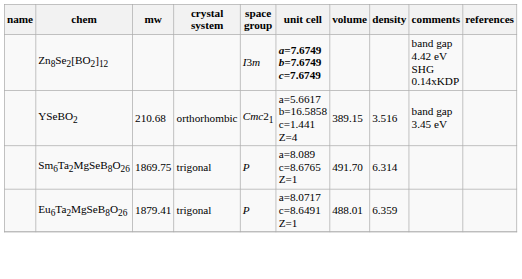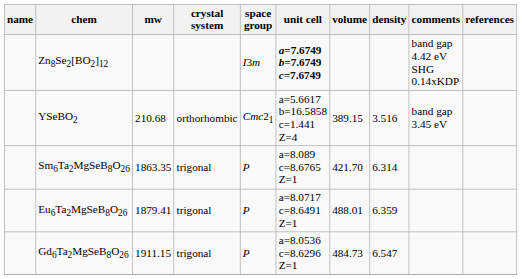Sm6Ta2MgSeB8O26 | mw: 1869.75 -> 1863.35
Sm6Ta2MgSeB8O26 | volume: 491.70 -> 421.70
+ row: Gd6Ta2MgSeB8O26 | 1911.15 | trigonal | P | a=8.0536 c=8.6296 Z=1 | 484.73 | 6.547
